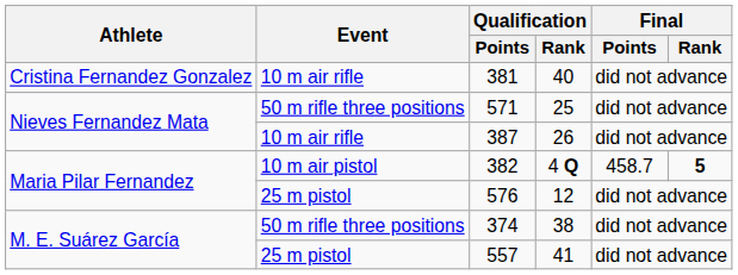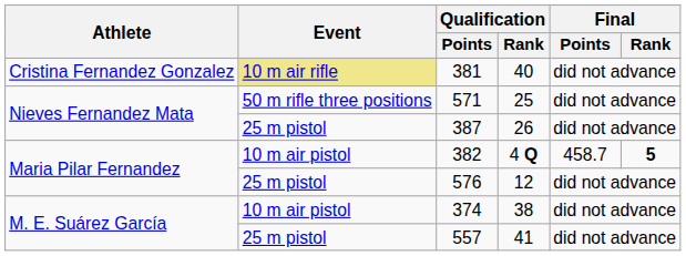381 | Event: no background -> khaki background
387 | Event: 10 m air rifle -> 25 m pistol
374 | Event: 50 m rifle three positions -> 10 m air pistol
